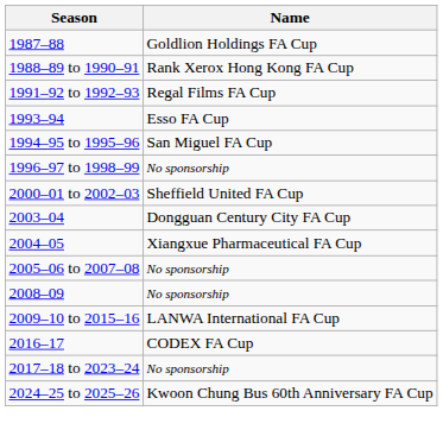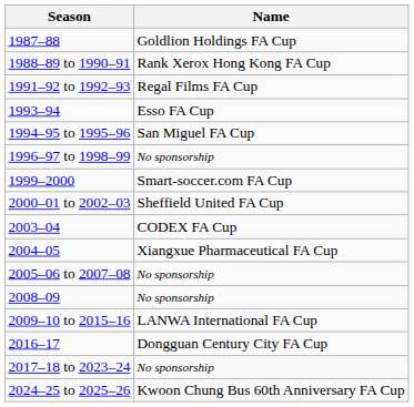+ row: 1999–2000 | Smart-soccer.com FA Cup
2003–04 | Name: Dongguan Century City FA Cup -> CODEX FA Cup
2016–17 | Name: CODEX FA Cup -> Dongguan Century City FA Cup
